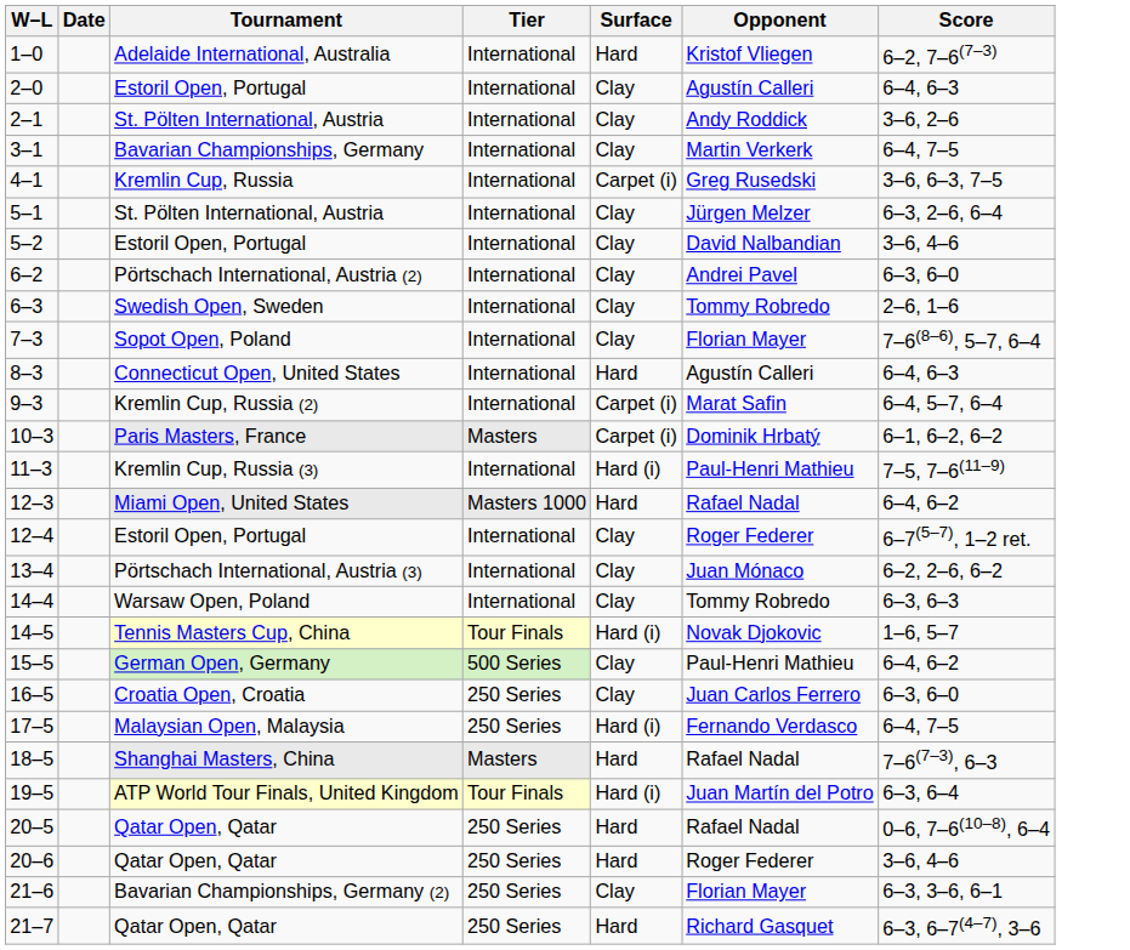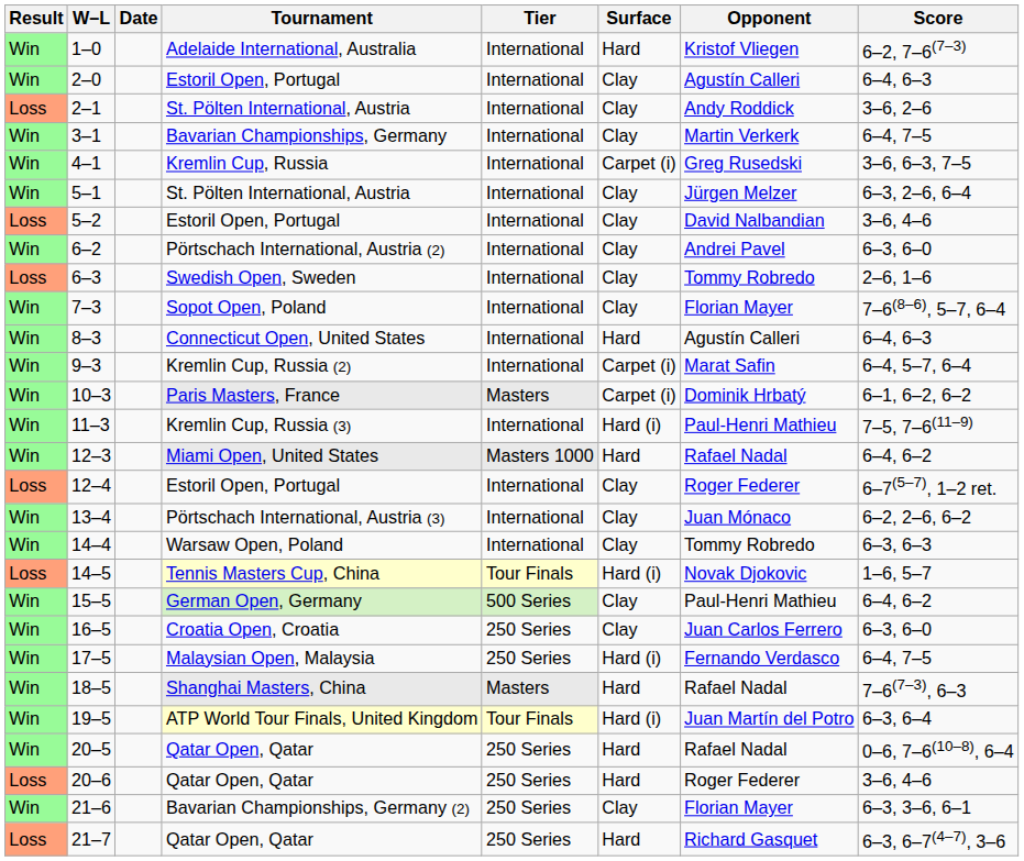+ column: Result | Win | Win | Loss | Win | Win | Win | Loss | Win | Loss | Win | Win | Win | Win | Win | Win | Loss | Win | Win | Loss | Win | Win | Win | Win | Win | Win | Loss | Win | Loss
